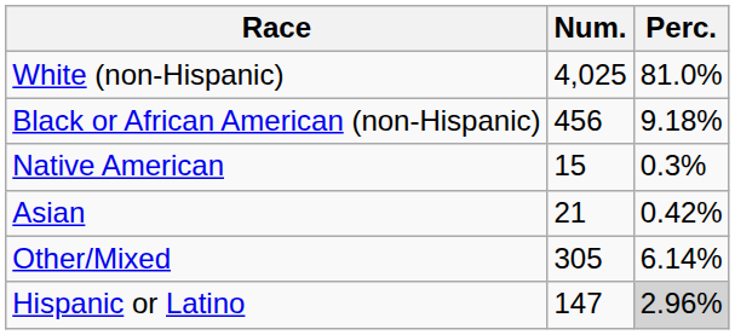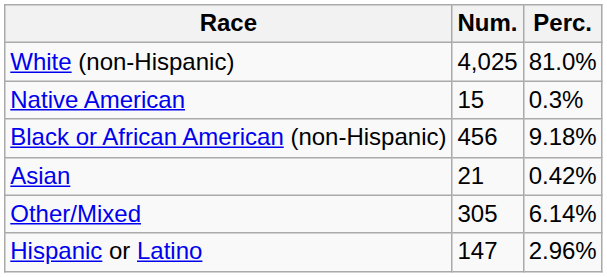rows swapped: Black or African American (non-Hispanic) <-> Native American
Hispanic or Latino | Perc.: lightgrey background -> no background
